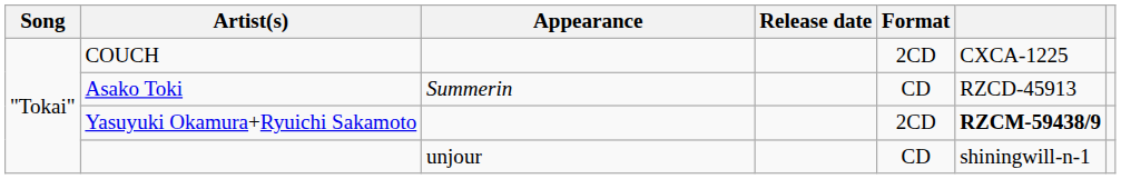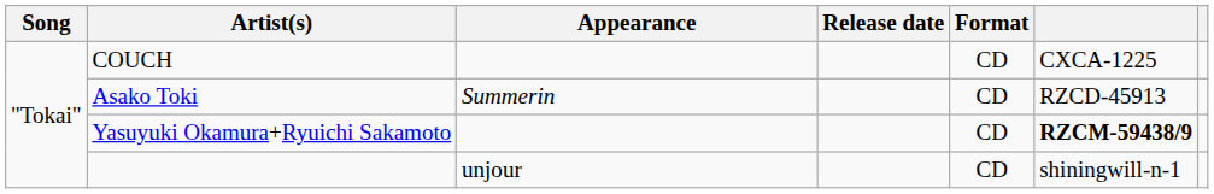COUCH | Format: 2CD -> CD
Yasuyuki Okamura+Ryuichi Sakamoto | Format: 2CD -> CD
